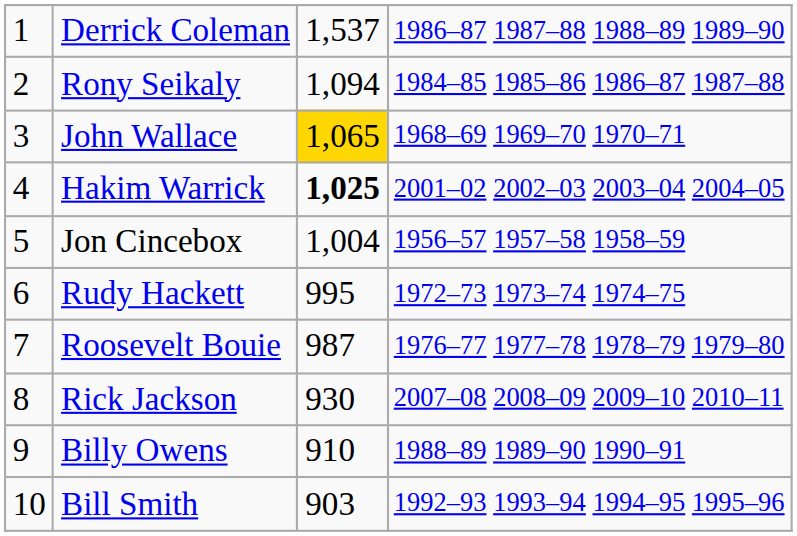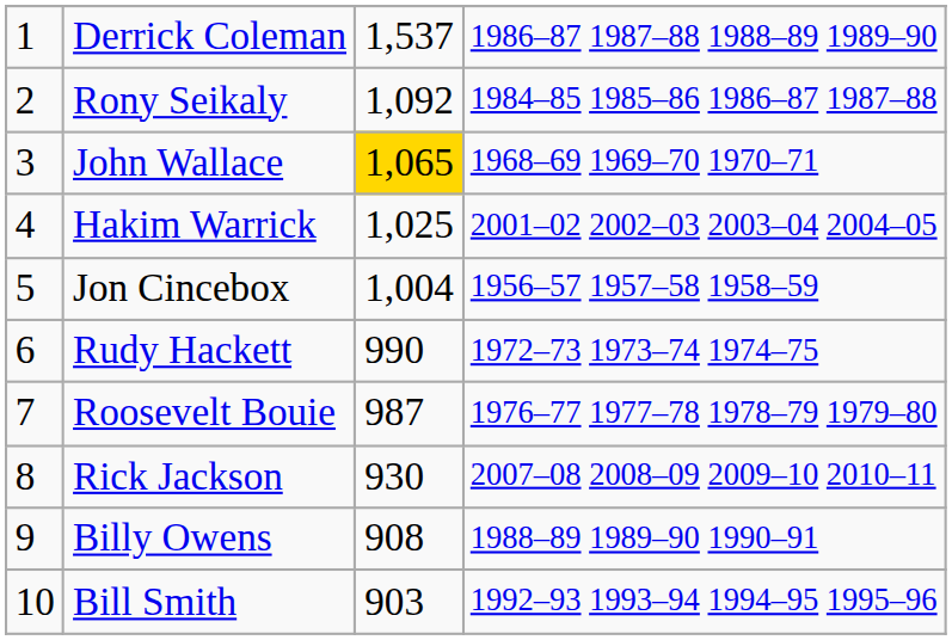Rony Seikaly | column 3: 1,094 -> 1,092
Hakim Warrick | column 3: bold -> normal
Rudy Hackett | column 3: 995 -> 990
Billy Owens | column 3: 910 -> 908
